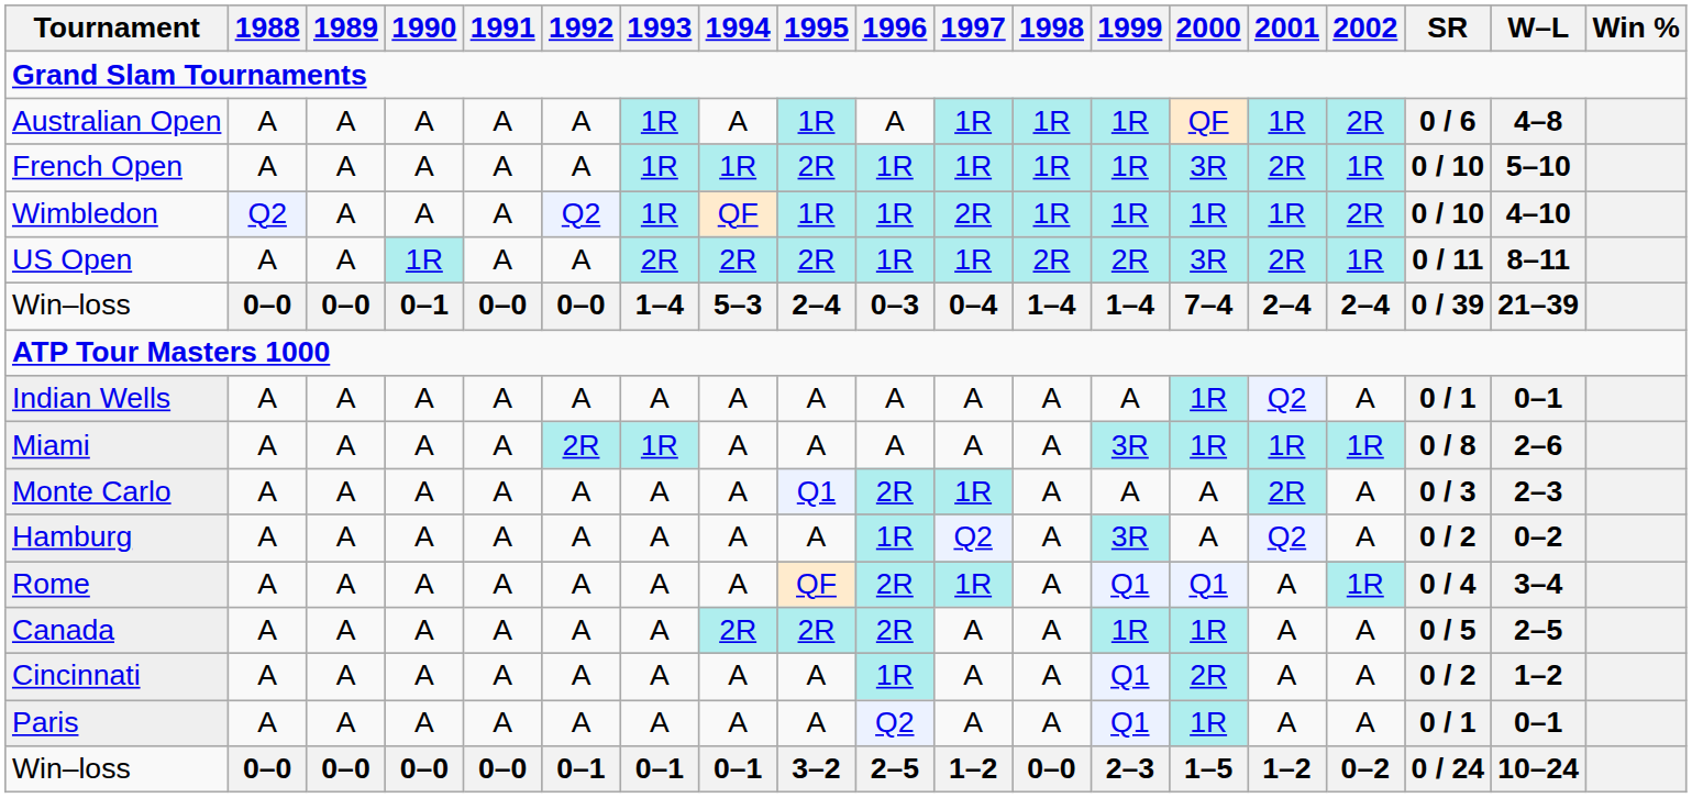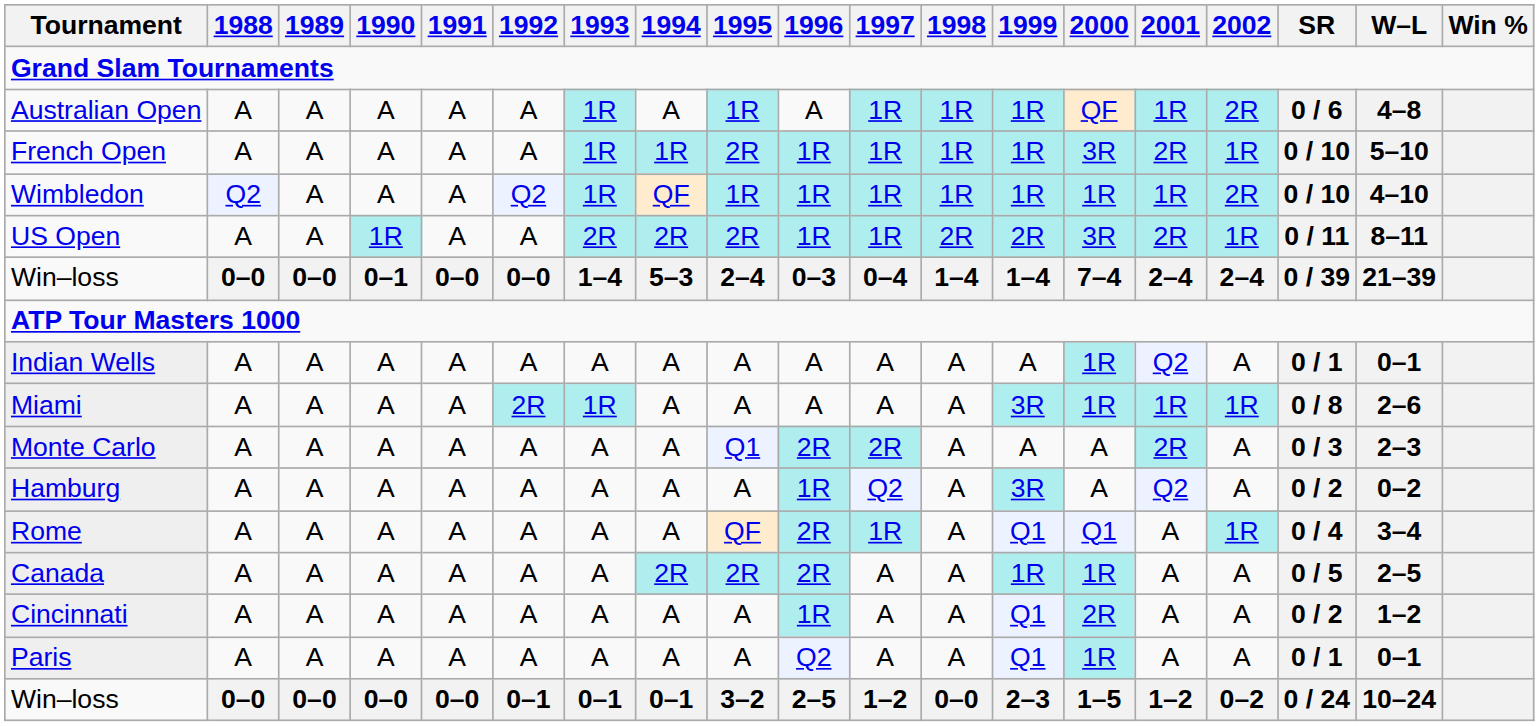Wimbledon | 1997: 2R -> 1R
Monte Carlo | 1997: 1R -> 2R
